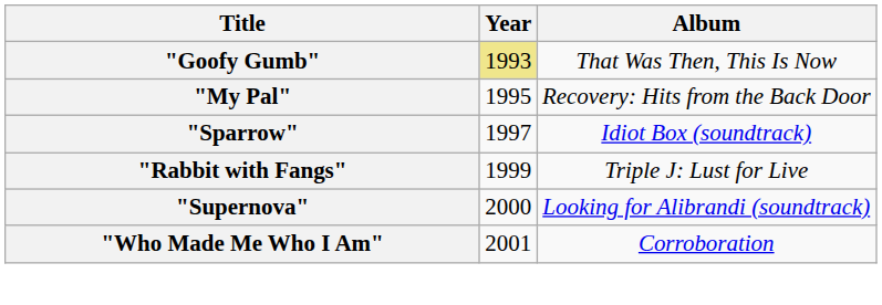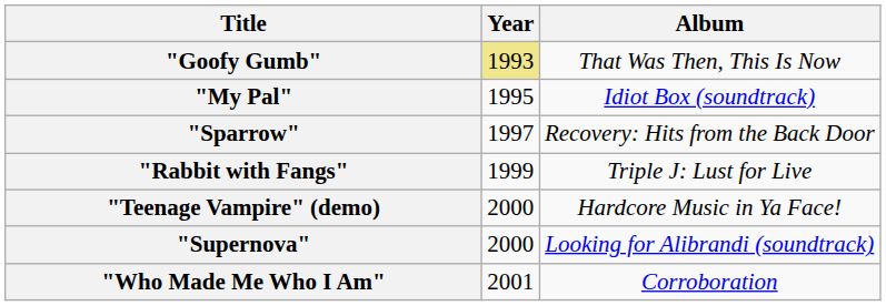"My Pal" | Album: Recovery: Hits from the Back Door -> Idiot Box (soundtrack)
"Sparrow" | Album: Idiot Box (soundtrack) -> Recovery: Hits from the Back Door
+ row: "Teenage Vampire" (demo) | 2000 | Hardcore Music in Ya Face!
